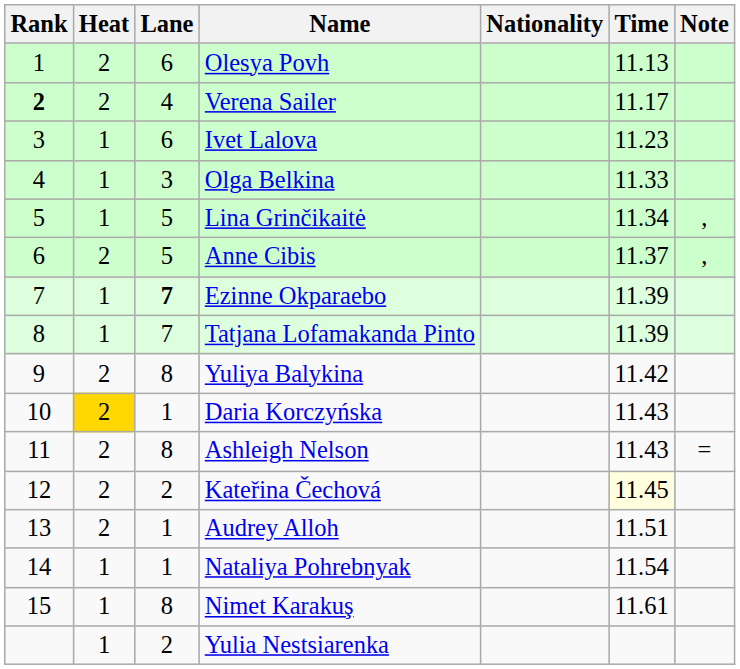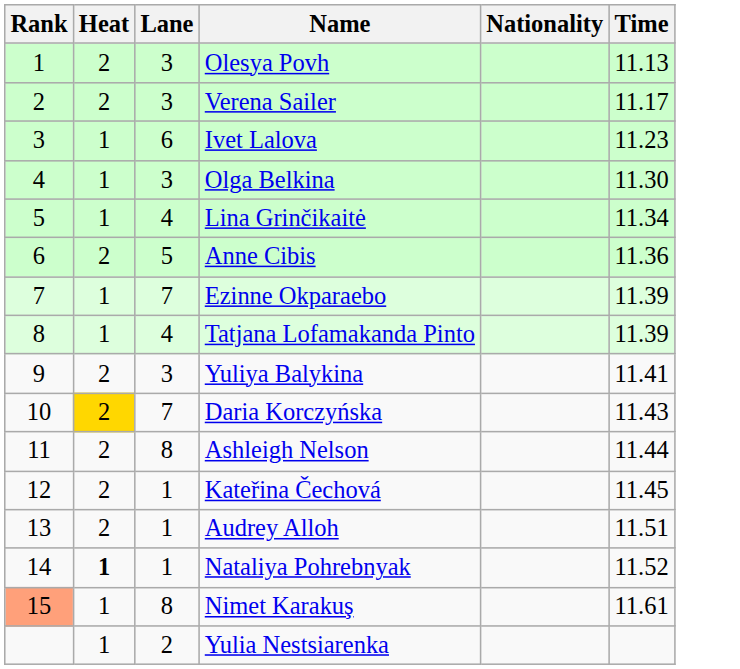- column: Note | , | , | =
Olesya Povh | Lane: 6 -> 3
Verena Sailer | Rank: bold -> normal
Verena Sailer | Lane: 4 -> 3
Olga Belkina | Time: 11.33 -> 11.30
Lina Grinčikaitė | Lane: 5 -> 4
Anne Cibis | Time: 11.37 -> 11.36
Ezinne Okparaebo | Lane: bold -> normal
Tatjana Lofamakanda Pinto | Lane: 7 -> 4
Yuliya Balykina | Lane: 8 -> 3
Yuliya Balykina | Time: 11.42 -> 11.41
Daria Korczyńska | Lane: 1 -> 7
Ashleigh Nelson | Time: 11.43 -> 11.44
Kateřina Čechová | Lane: 2 -> 1
Kateřina Čechová | Time: lightyellow background -> no background
Nataliya Pohrebnyak | Heat: normal -> bold
Nataliya Pohrebnyak | Time: 11.54 -> 11.52
Nimet Karakuş | Rank: no background -> lightsalmon background
